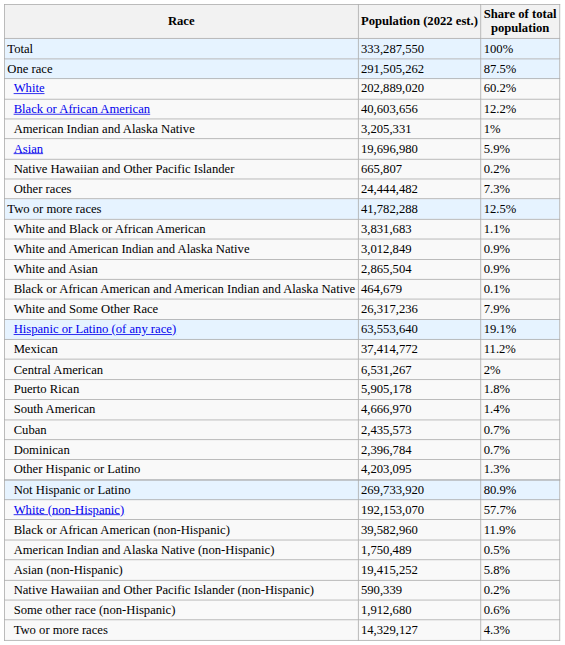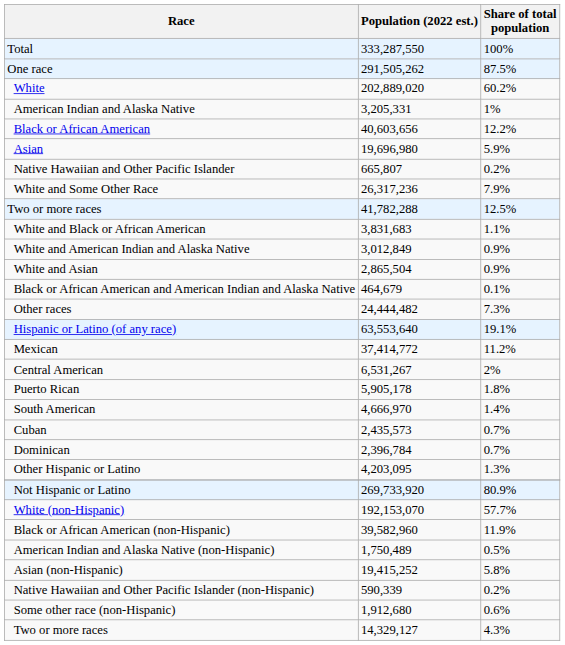rows swapped: Black or African American <-> American Indian and Alaska Native
rows swapped: Other races <-> White and Some Other Race
